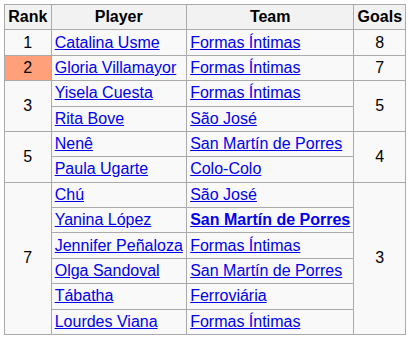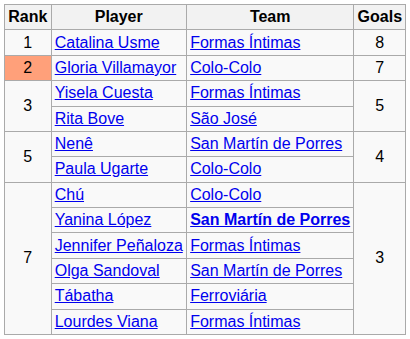Gloria Villamayor | Team: Formas Íntimas -> Colo-Colo
Chú | Team: São José -> Colo-Colo
